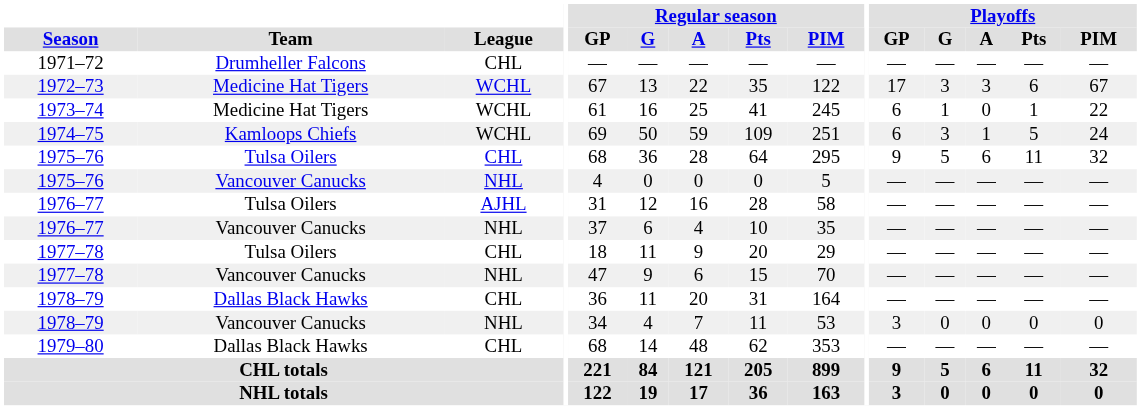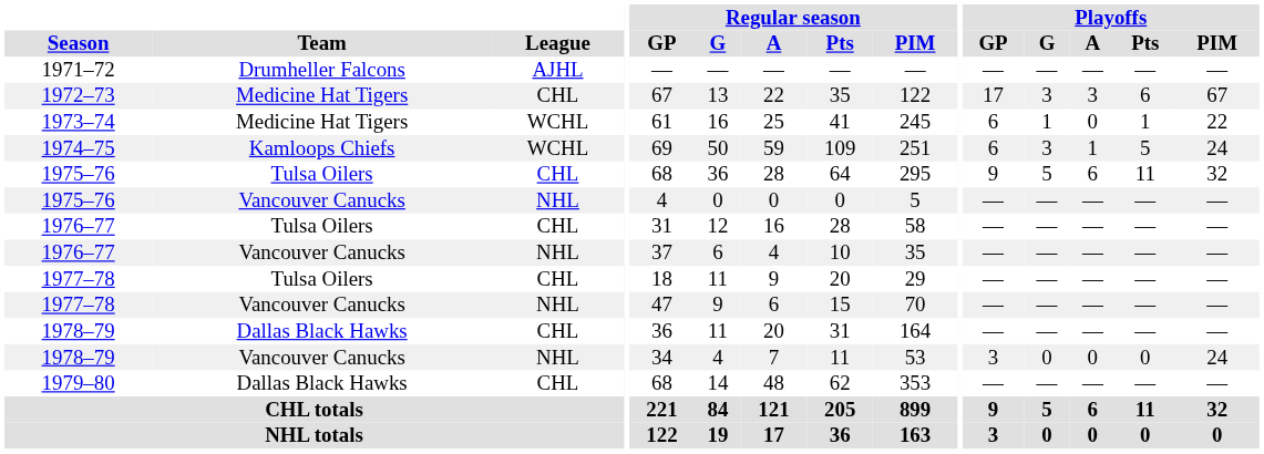1971–72 | League: CHL -> AJHL
1972–73 | League: WCHL -> CHL
1976–77 / Tulsa Oilers | League: AJHL -> CHL
1978–79 / Vancouver Canucks | Playoffs / PIM: 0 -> 24
